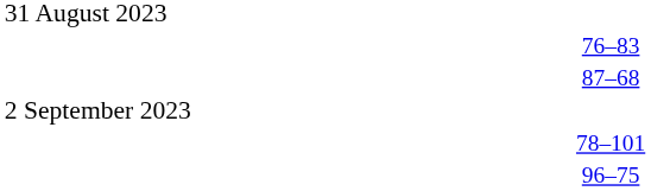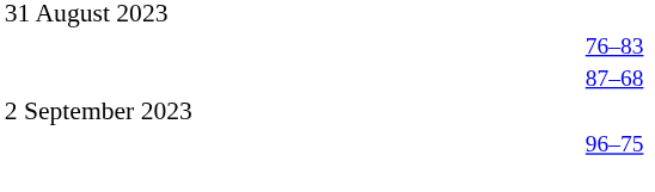- row: 78–101
